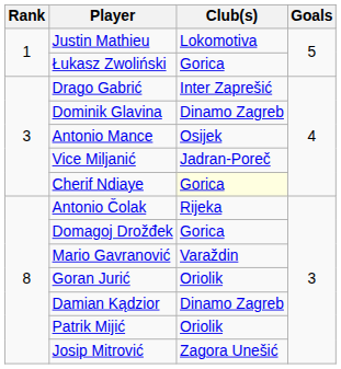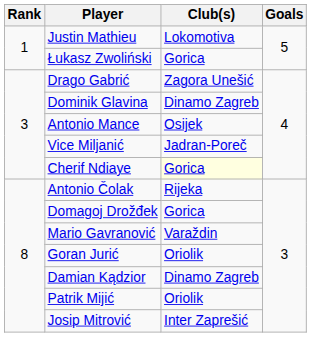Drago Gabrić | Club(s): Inter Zaprešić -> Zagora Unešić
Josip Mitrović | Club(s): Zagora Unešić -> Inter Zaprešić
